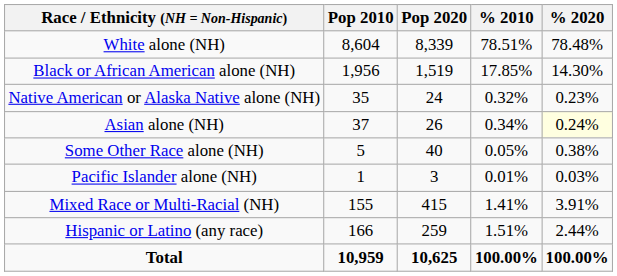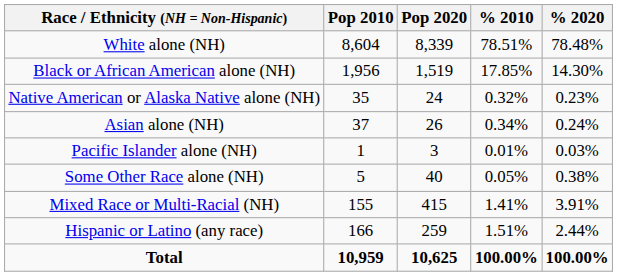Asian alone (NH) | % 2020: lightyellow background -> no background
rows swapped: Pacific Islander alone (NH) <-> Some Other Race alone (NH)
